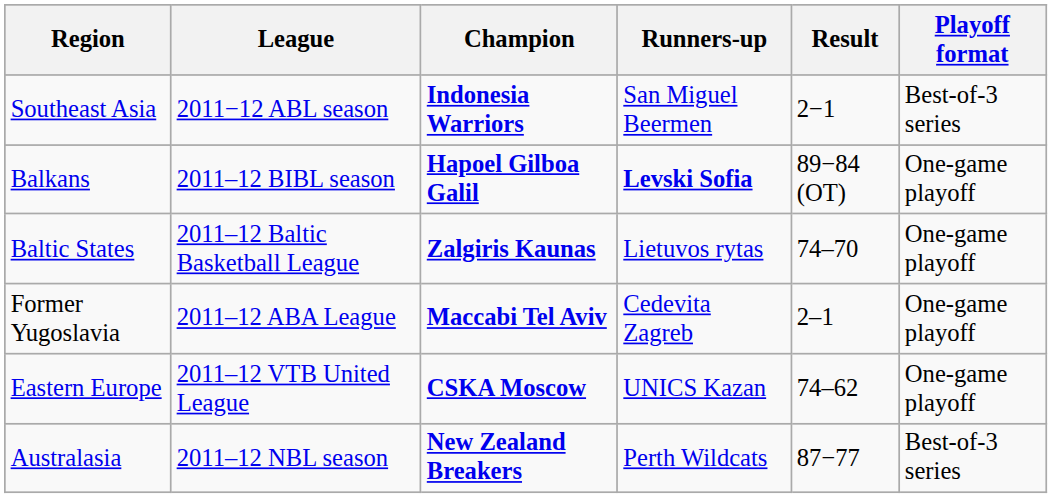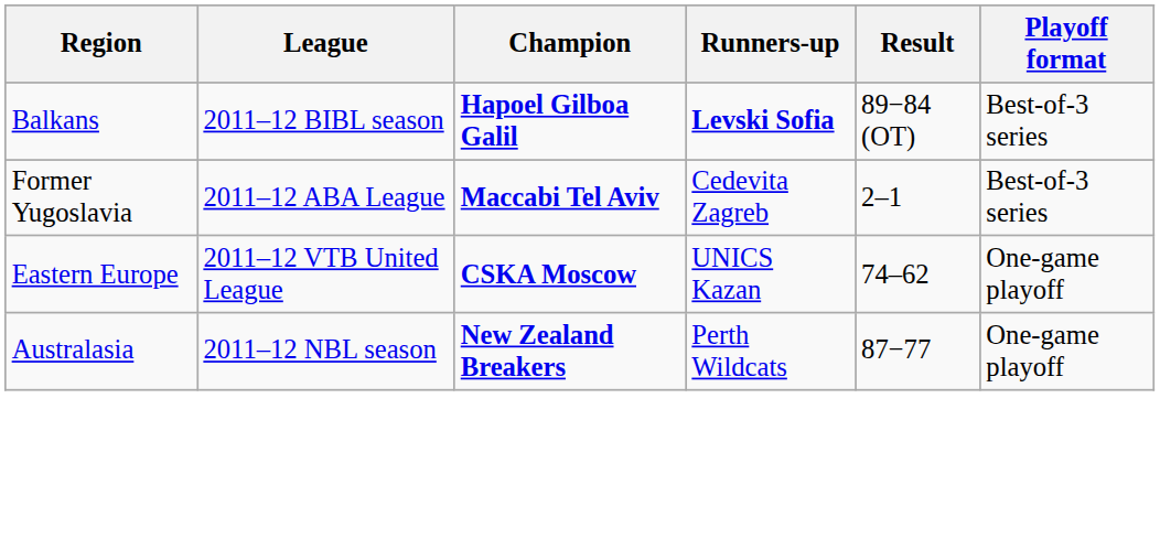- row: Southeast Asia | 2011−12 ABL season | Indonesia Warriors | San Miguel Beermen | 2−1 | Best-of-3 series
Balkans | Playoff format: One-game playoff -> Best-of-3 series
- row: Baltic States | 2011–12 Baltic Basketball League | Zalgiris Kaunas | Lietuvos rytas | 74–70 | One-game playoff
Former Yugoslavia | Playoff format: One-game playoff -> Best-of-3 series
Australasia | Playoff format: Best-of-3 series -> One-game playoff
